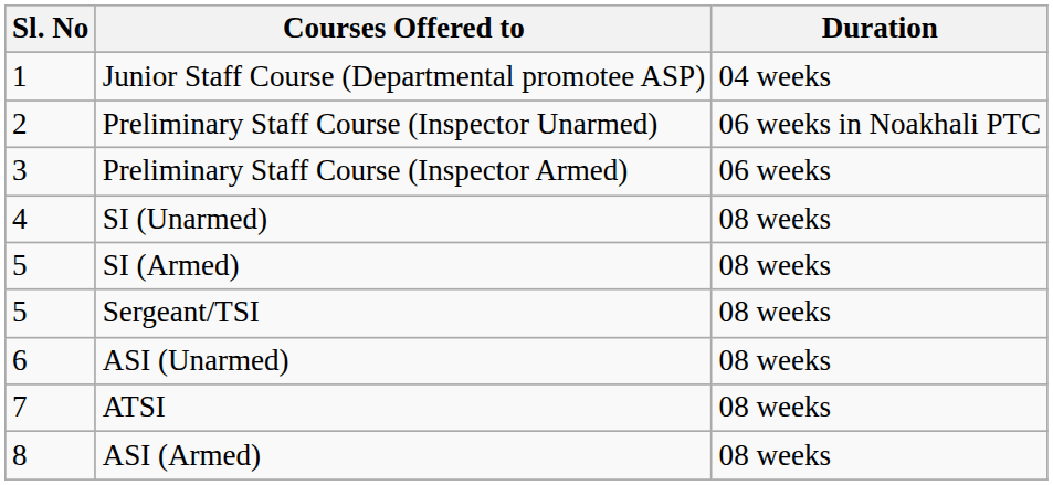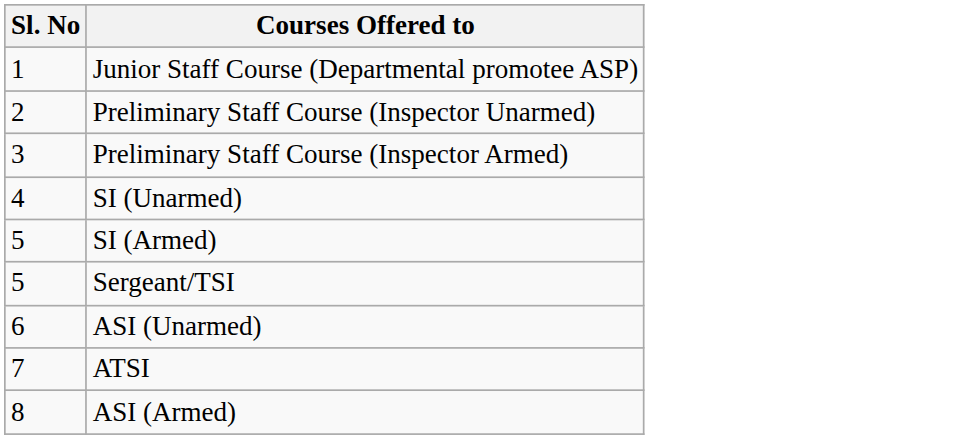- column: Duration | 04 weeks | 06 weeks in Noakhali PTC | 06 weeks | 08 weeks | 08 weeks | 08 weeks | 08 weeks | 08 weeks | 08 weeks
